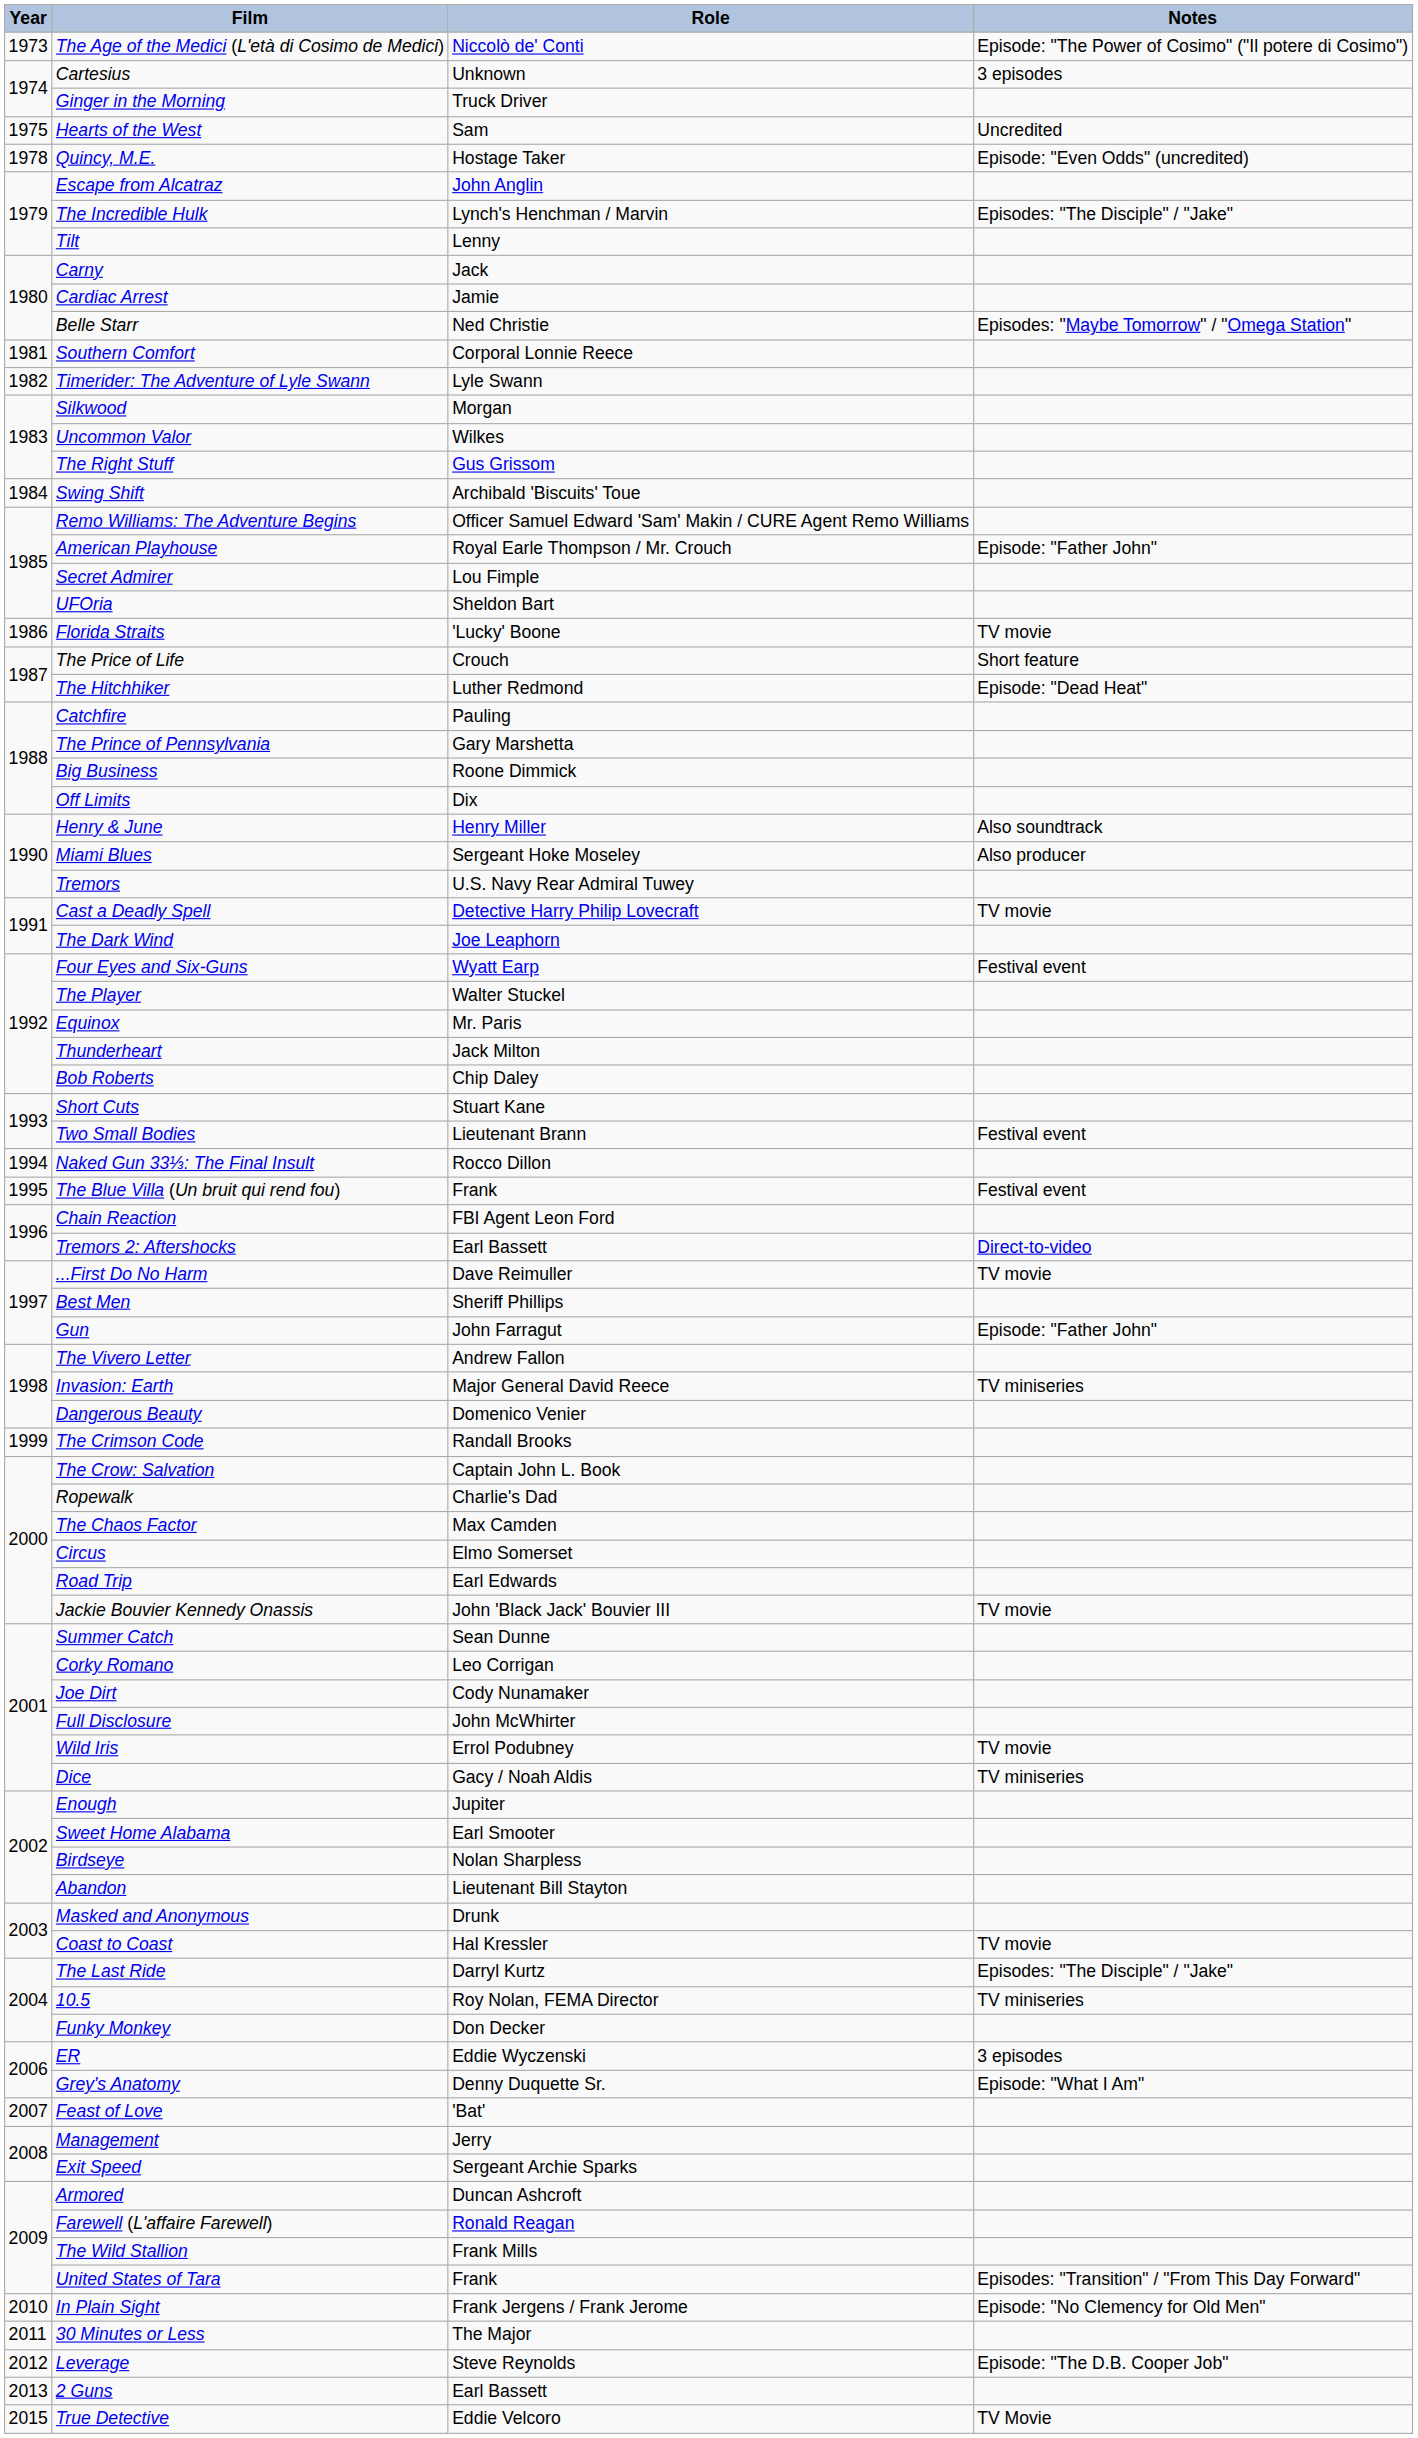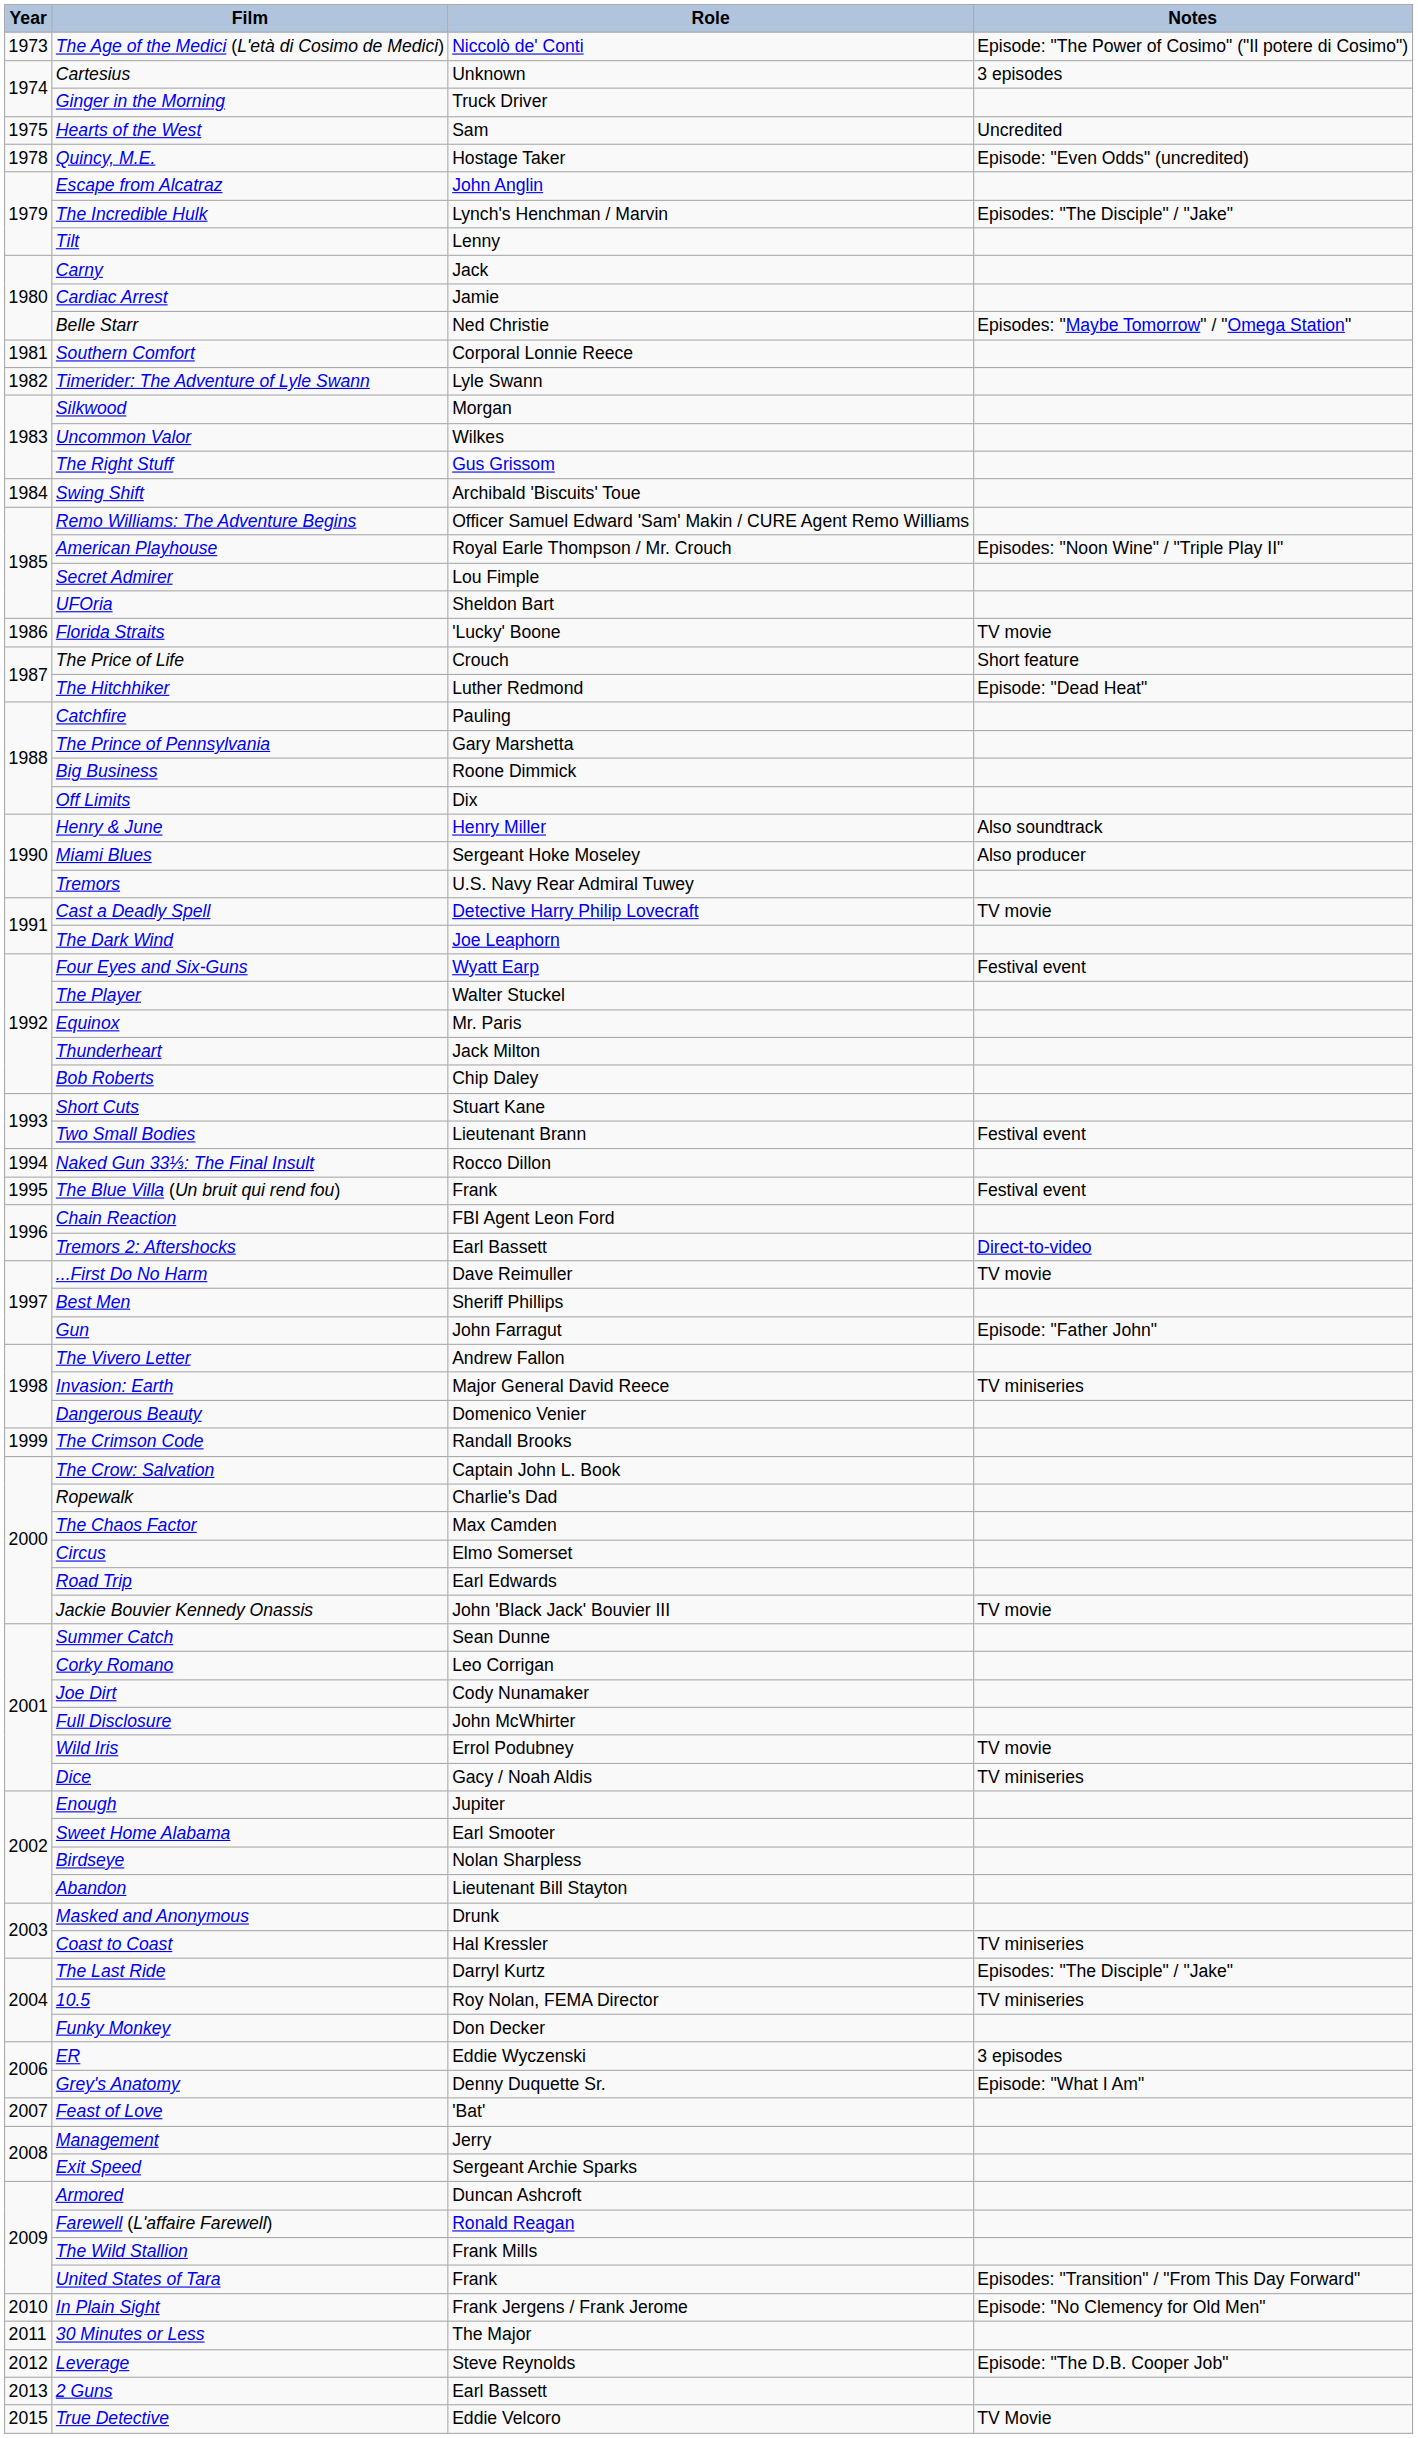American Playhouse | Notes: Episode: "Father John" -> Episodes: "Noon Wine" / "Triple Play II"
Coast to Coast | Notes: TV movie -> TV miniseries
